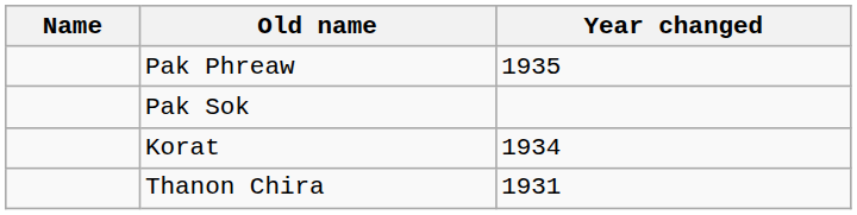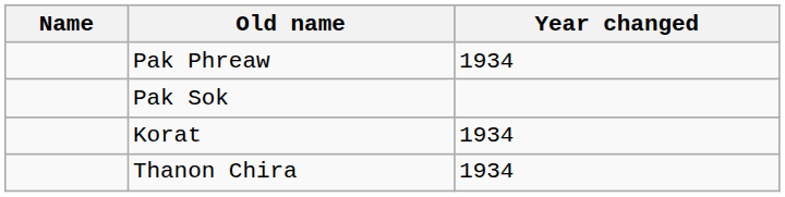Pak Phreaw | Year changed: 1935 -> 1934
Thanon Chira | Year changed: 1931 -> 1934
